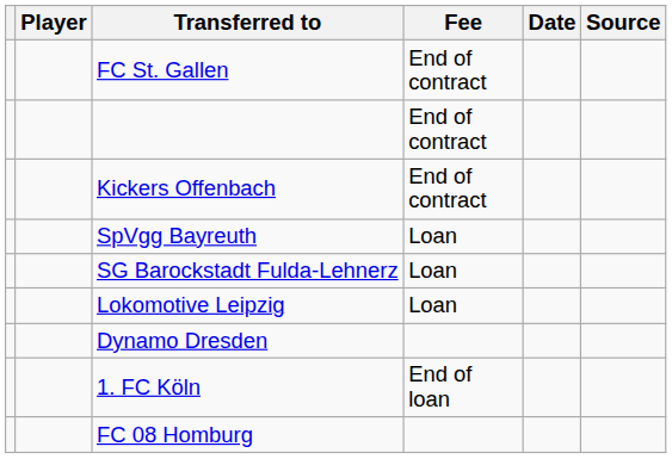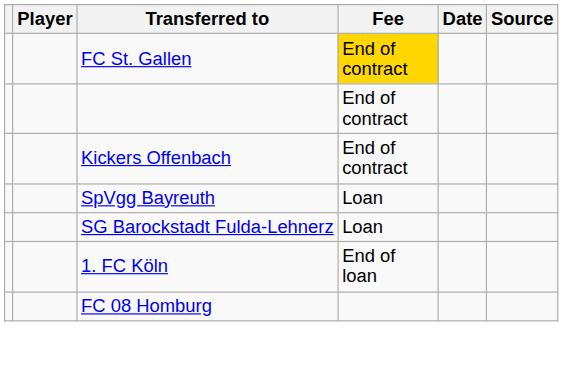FC St. Gallen | Fee: no background -> gold background
- row: Lokomotive Leipzig | Loan
- row: Dynamo Dresden
